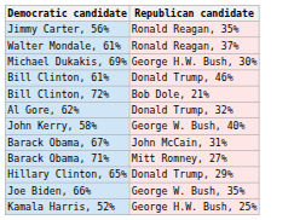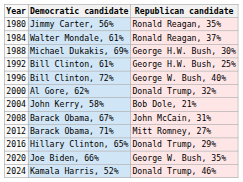+ column: Year | 1980 | 1984 | 1988 | 1992 | 1996 | 2000 | 2004 | 2008 | 2012 | 2016 | 2020 | 2024
Bill Clinton, 61% | Republican candidate: Donald Trump, 46% -> George H.W. Bush, 25%
Bill Clinton, 72% | Republican candidate: Bob Dole, 21% -> George W. Bush, 40%
John Kerry, 58% | Republican candidate: George W. Bush, 40% -> Bob Dole, 21%
Kamala Harris, 52% | Republican candidate: George H.W. Bush, 25% -> Donald Trump, 46%
